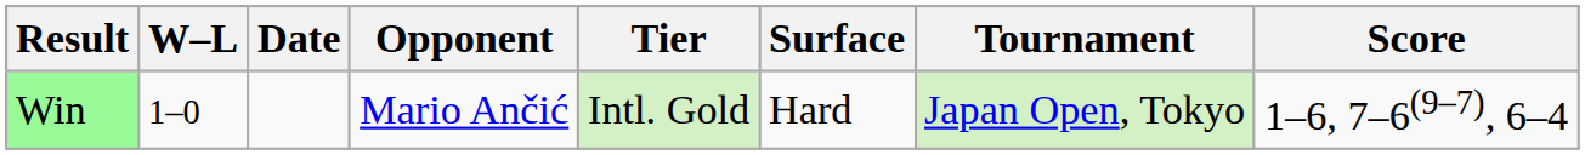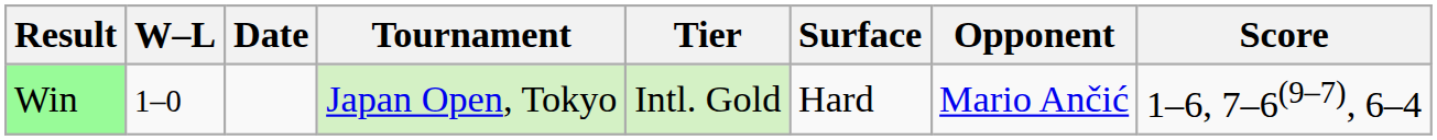columns swapped: Tournament <-> Opponent
